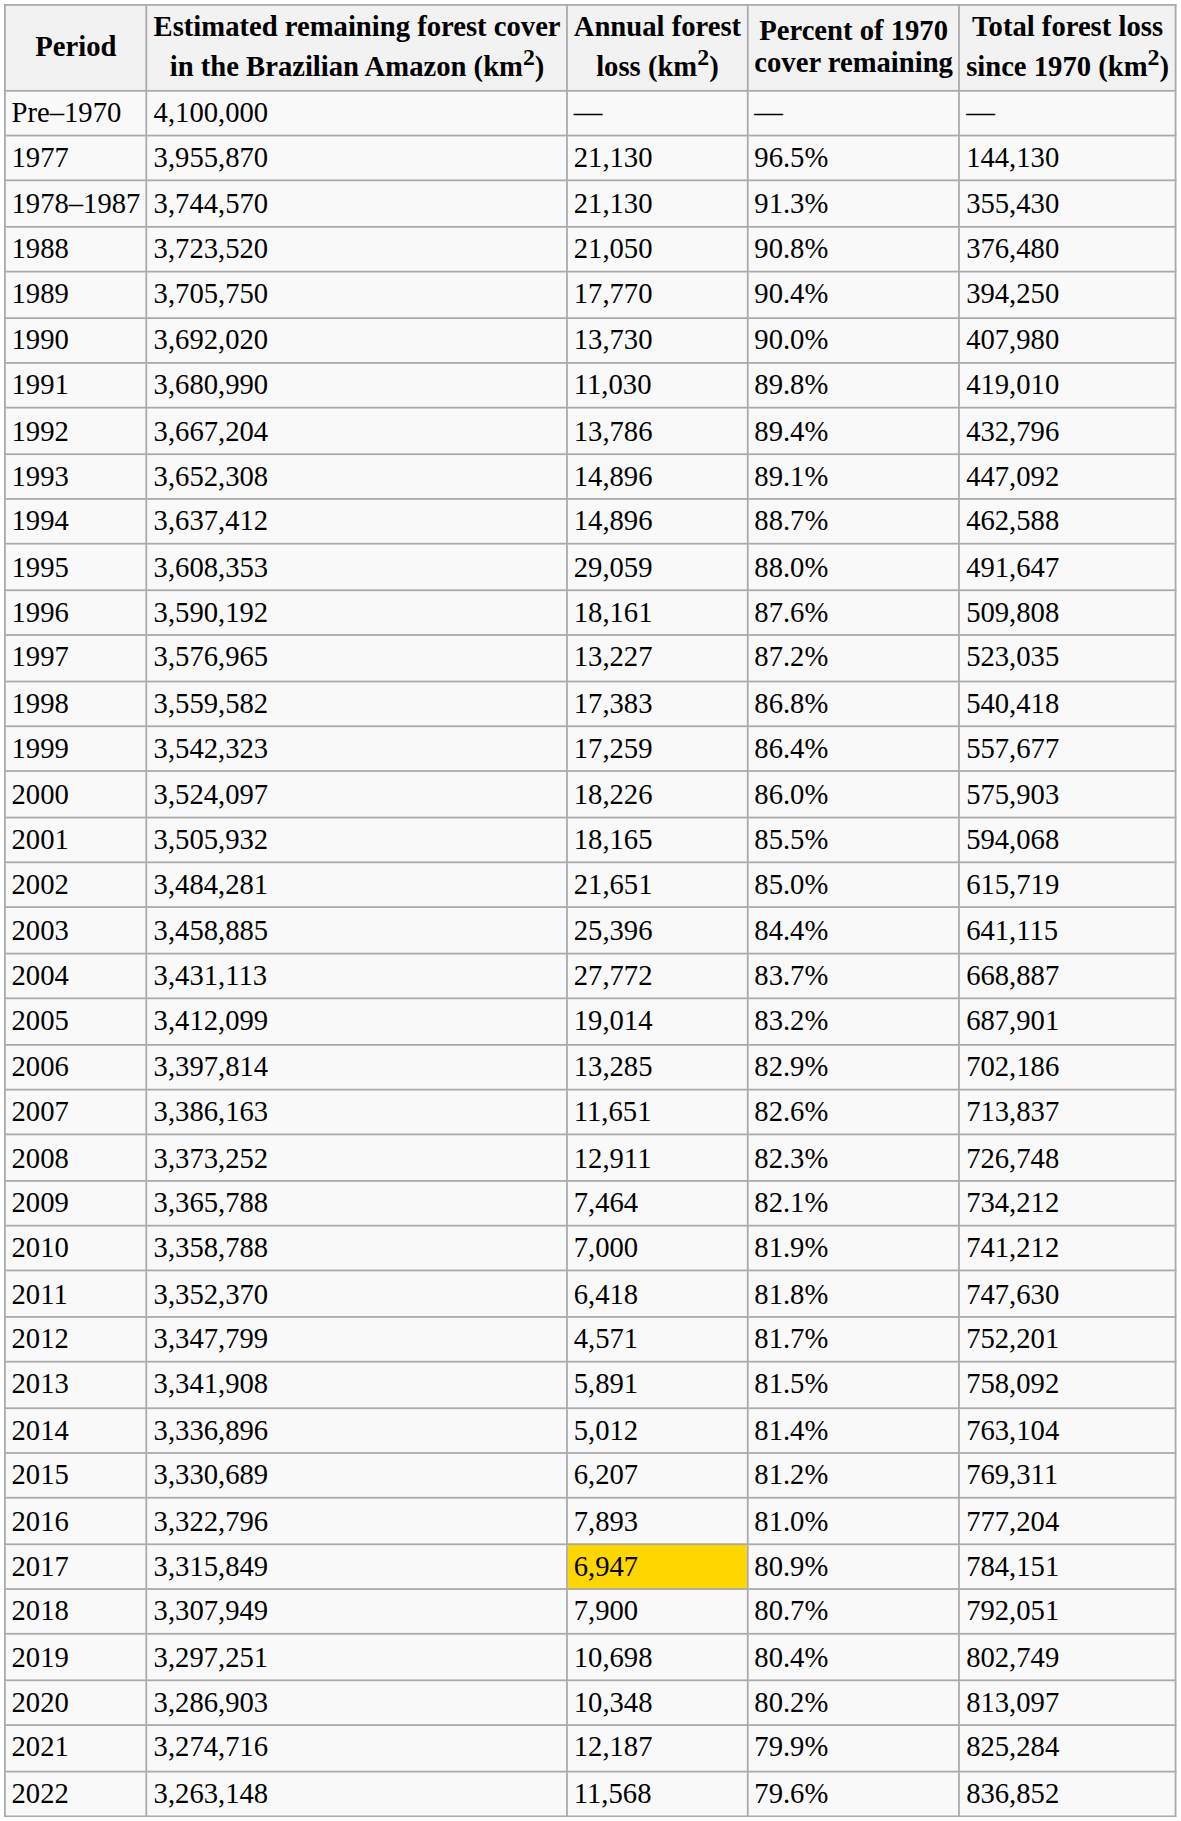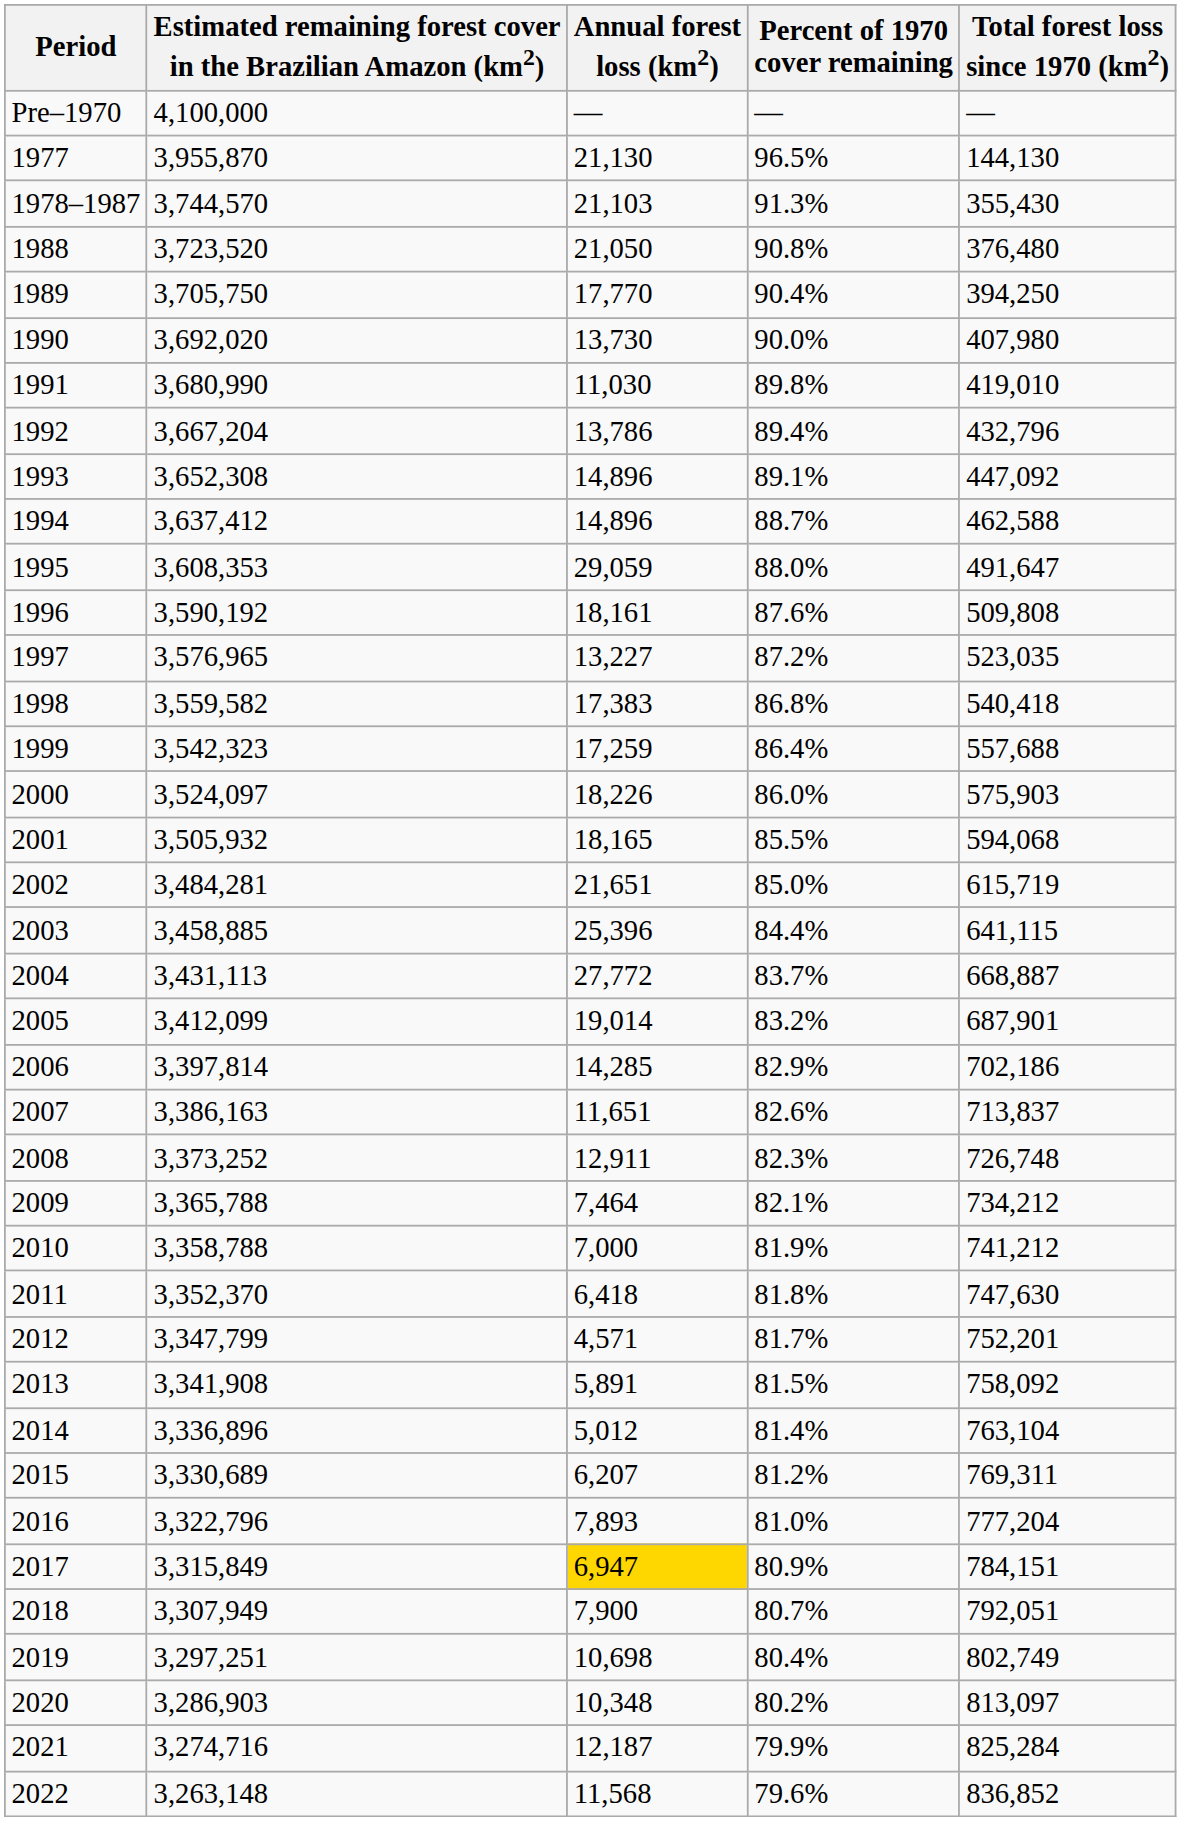1978–1987 | Annual forest loss (km2): 21,130 -> 21,103
1999 | Total forest loss since 1970 (km2): 557,677 -> 557,688
2006 | Annual forest loss (km2): 13,285 -> 14,285
